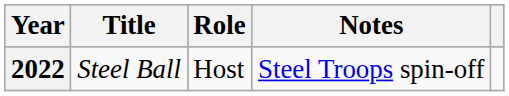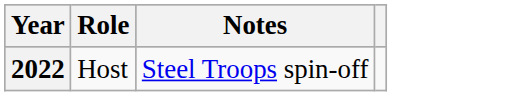- column: Title | Steel Ball
